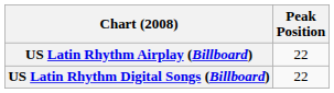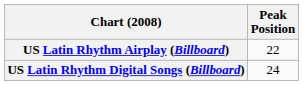US Latin Rhythm Digital Songs (Billboard) | Peak Position: 22 -> 24
